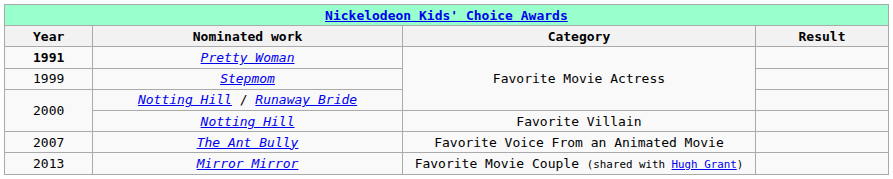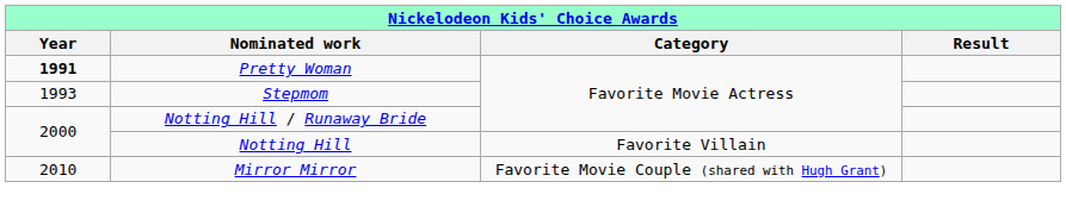Stepmom | Year: 1999 -> 1993
- row: 2007 | The Ant Bully | Favorite Voice From an Animated Movie
Mirror Mirror | Year: 2013 -> 2010
